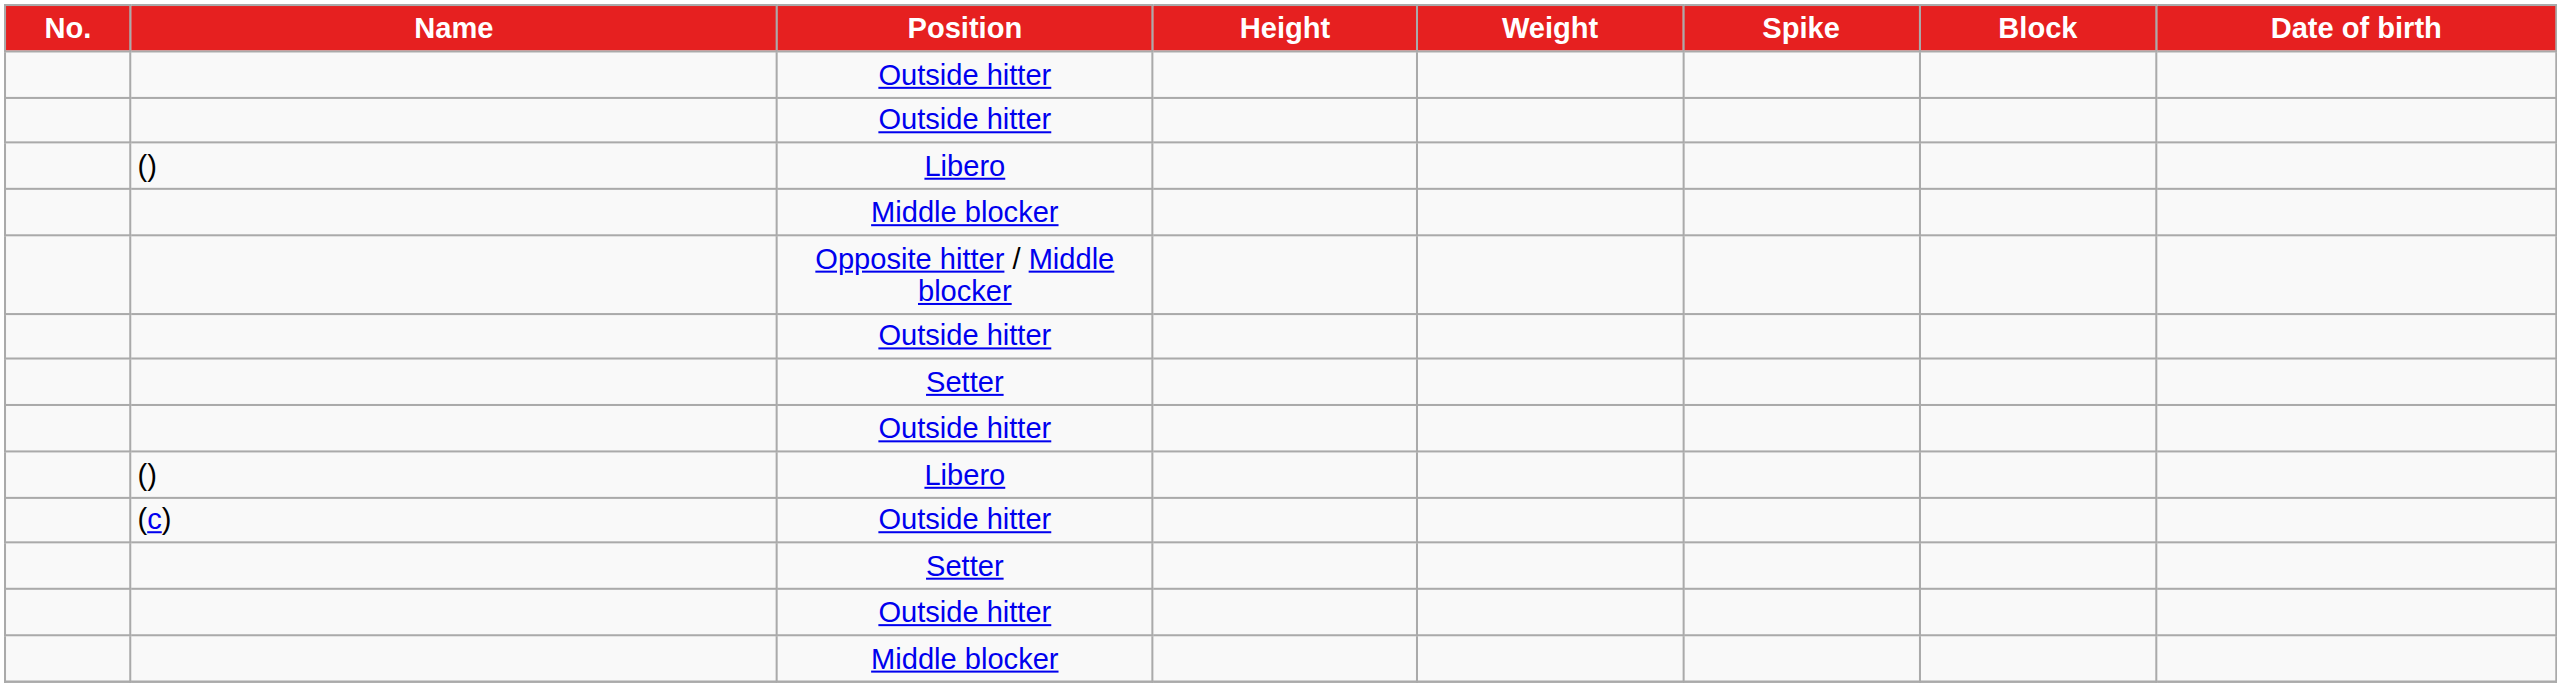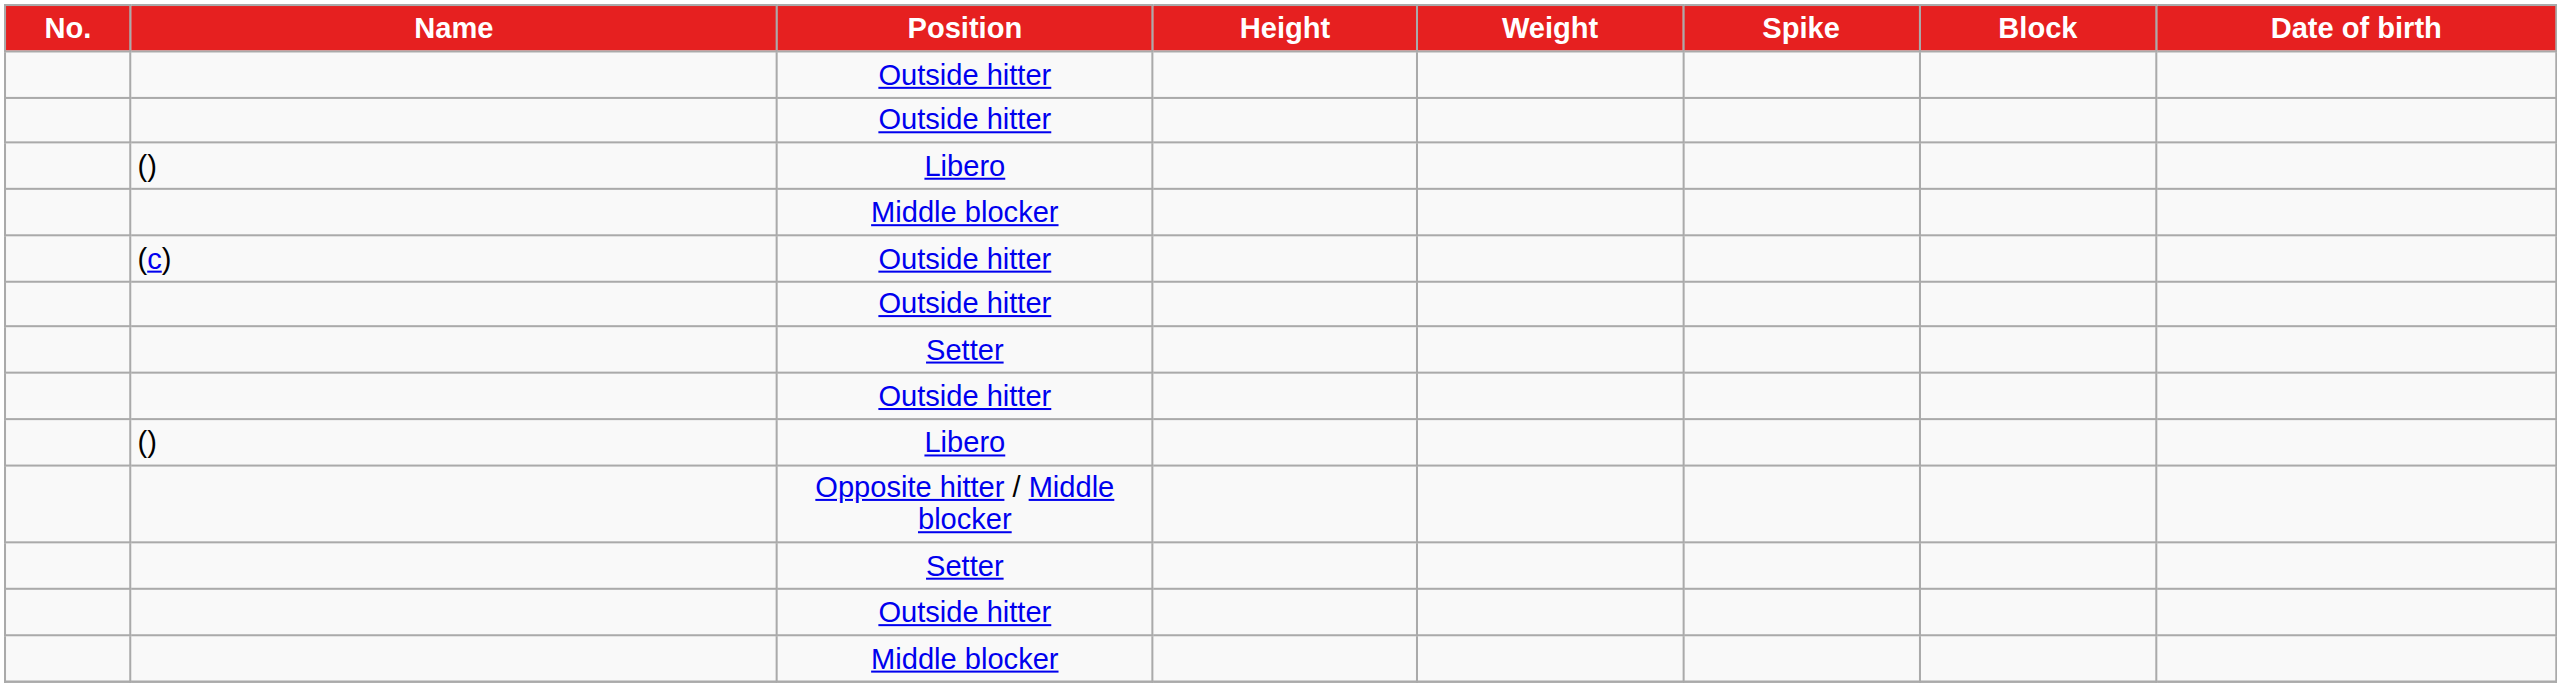rows swapped: Opposite hitter / Middle blocker <-> (c) / Outside hitter
